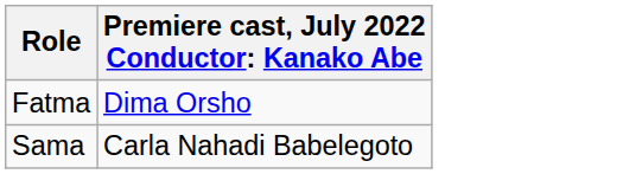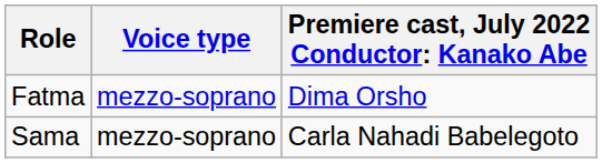+ column: Voice type | mezzo-soprano | mezzo-soprano
